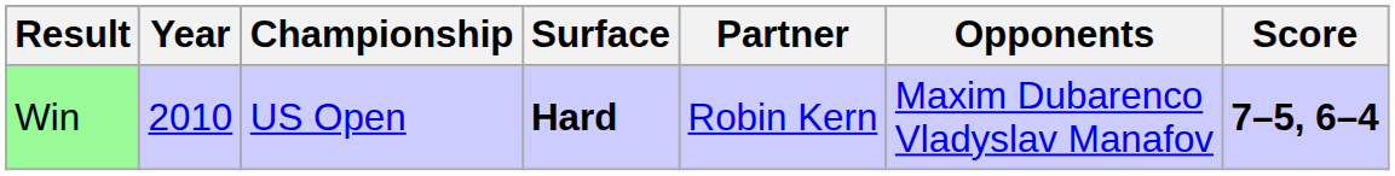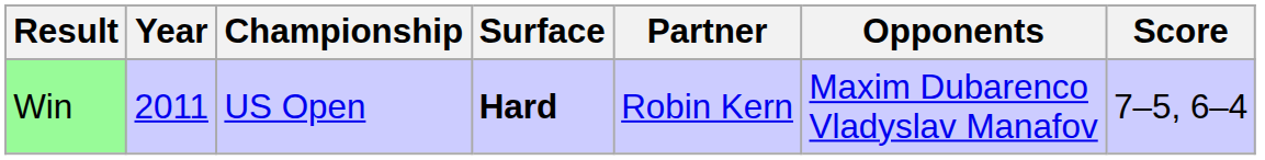Win | Year: 2010 -> 2011
Win | Score: bold -> normal
